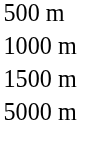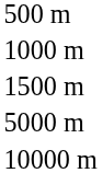+ row: 10000 m
